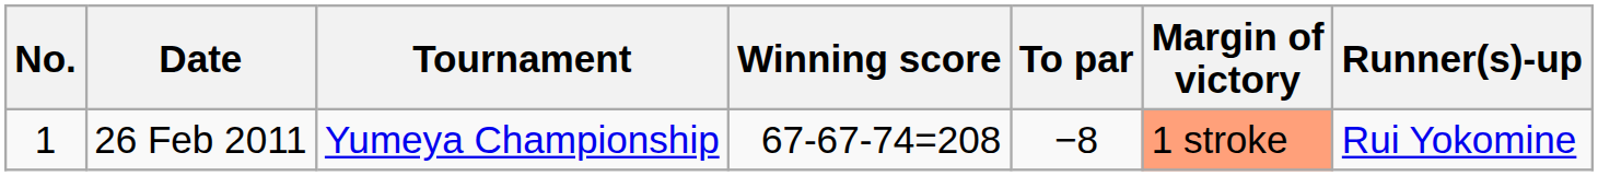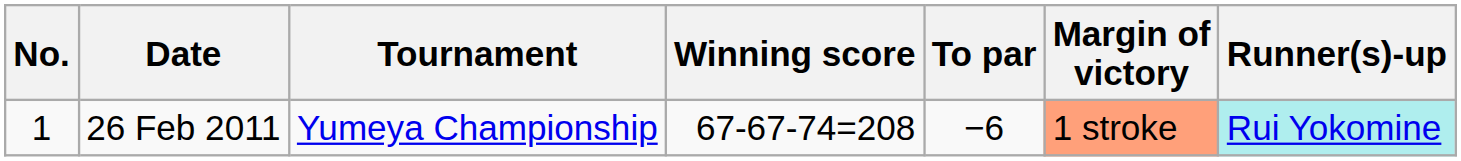26 Feb 2011 | To par: −8 -> −6
26 Feb 2011 | Runner(s)-up: no background -> paleturquoise background
